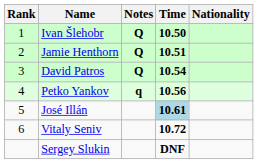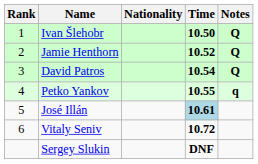columns swapped: Nationality <-> Notes
Jamie Henthorn | Time: 10.51 -> 10.52
Petko Yankov | Time: 10.56 -> 10.55
